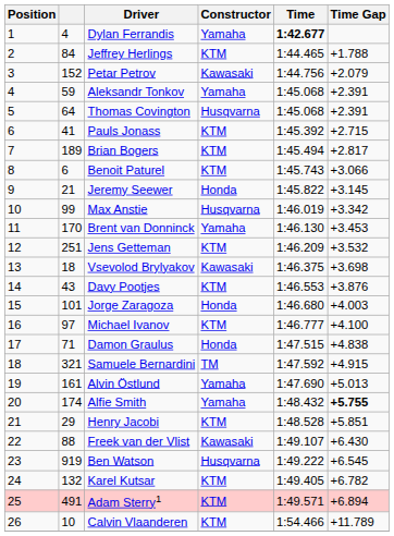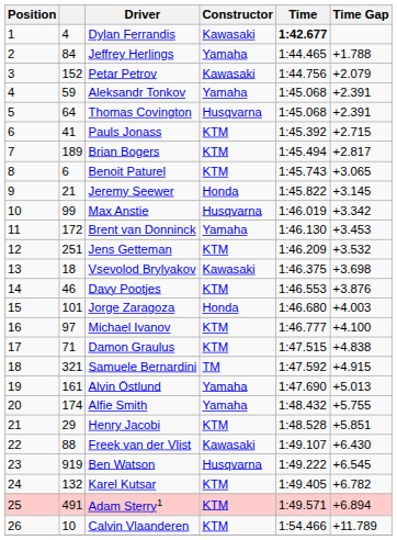Dylan Ferrandis | Constructor: Yamaha -> Kawasaki
Jeffrey Herlings | Constructor: KTM -> Yamaha
Benoit Paturel | Time Gap: +3.066 -> +3.065
Brent van Donninck | column 2: 170 -> 172
Davy Pootjes | column 2: 43 -> 46
Damon Graulus | Constructor: Honda -> KTM
Alfie Smith | Time Gap: bold -> normal
